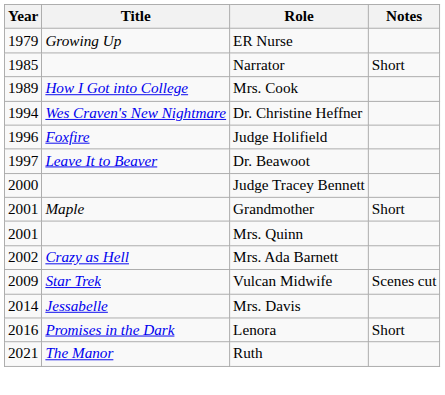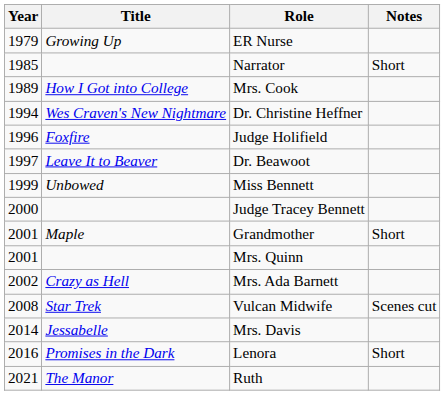+ row: 1999 | Unbowed | Miss Bennett
Vulcan Midwife | Year: 2009 -> 2008
